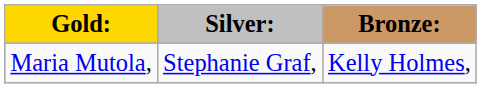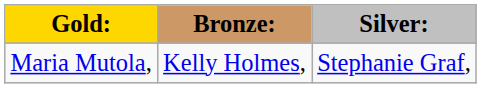columns swapped: Silver: <-> Bronze:
